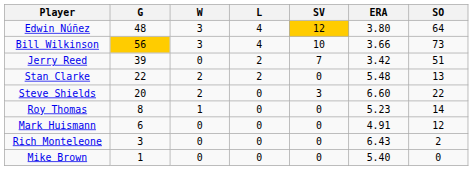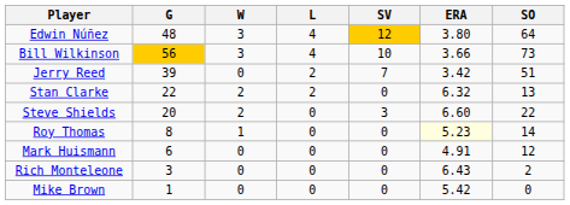Stan Clarke | ERA: 5.48 -> 6.32
Roy Thomas | ERA: no background -> lightyellow background
Mike Brown | ERA: 5.40 -> 5.42
